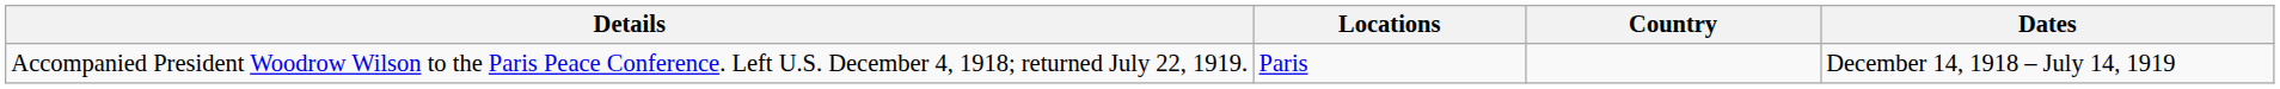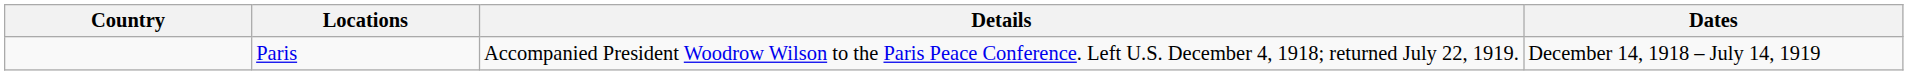columns swapped: Country <-> Details
